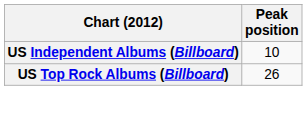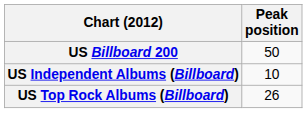+ row: US Billboard 200 | 50
